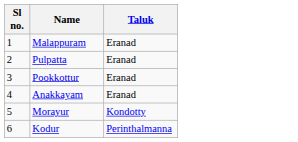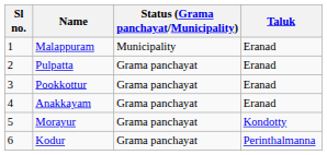+ column: Status (Grama panchayat/Municipality) | Municipality | Grama panchayat | Grama panchayat | Grama panchayat | Grama panchayat | Grama panchayat
